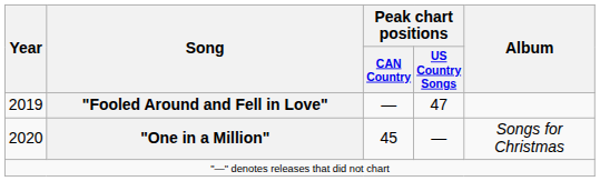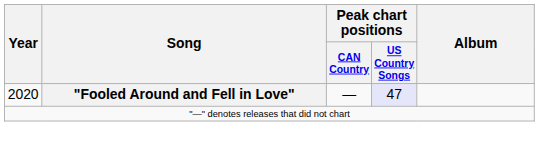"Fooled Around and Fell in Love" | Year: 2019 -> 2020
"Fooled Around and Fell in Love" | Peak chart positions / US Country Songs: no background -> lavender background
- row: 2020 | "One in a Million" | 45 | — | Songs for Christmas
